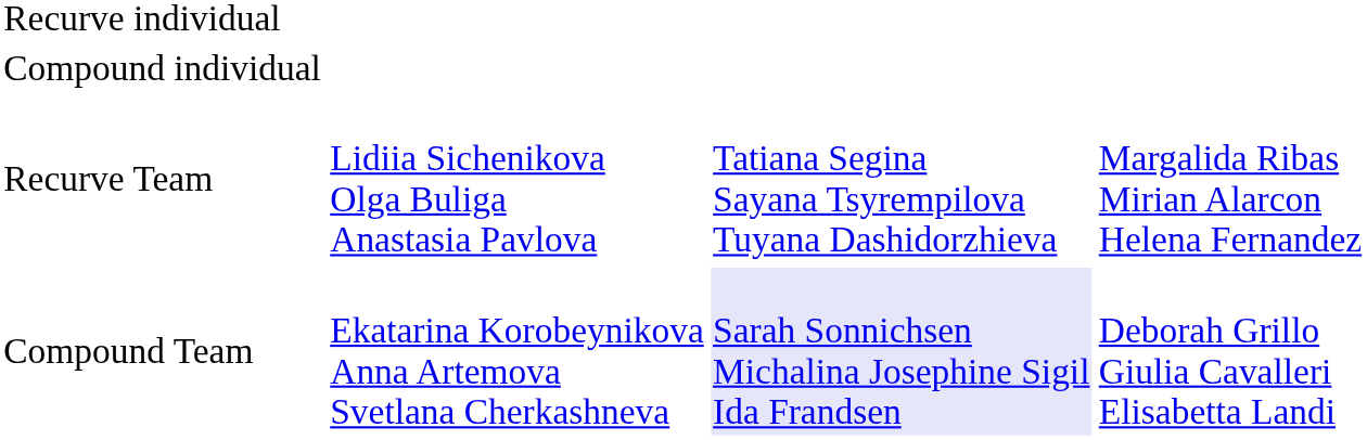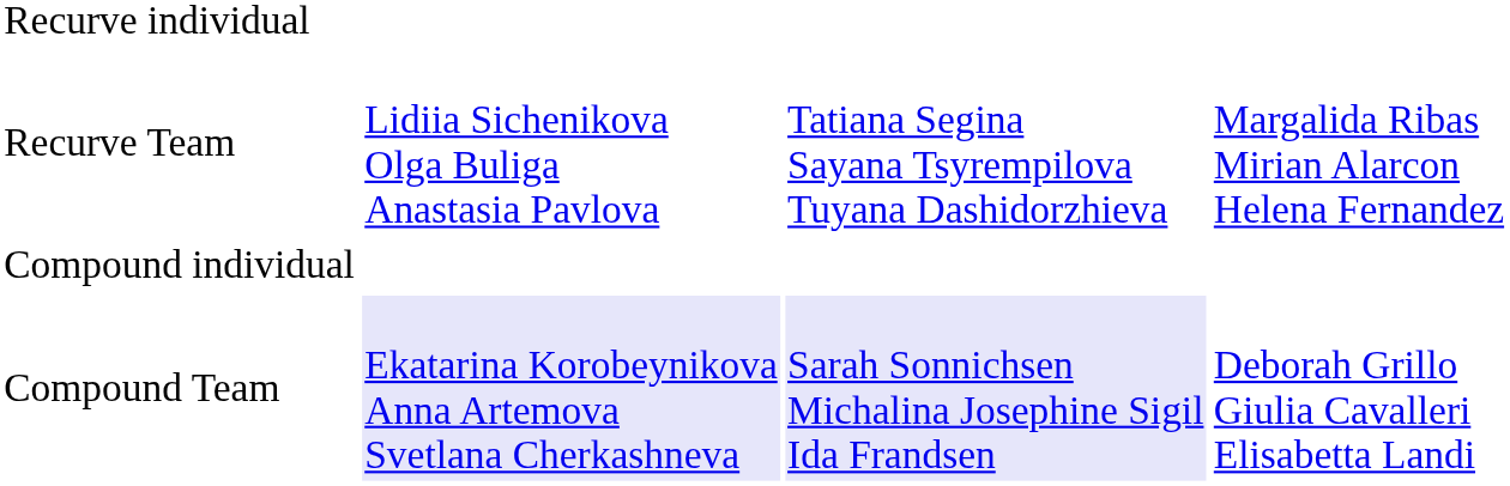rows swapped: Recurve Team <-> Compound individual
Compound Team | column 2: no background -> lavender background
